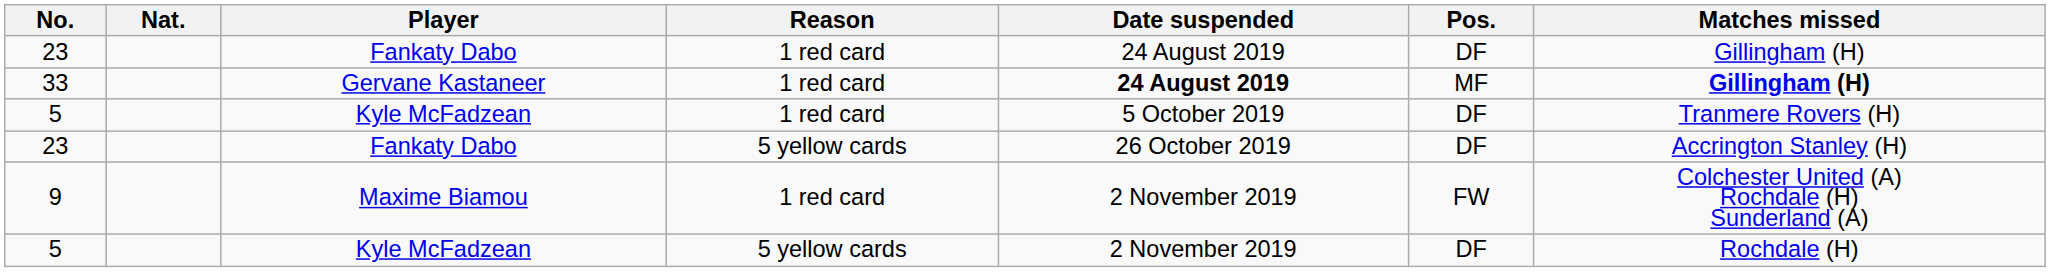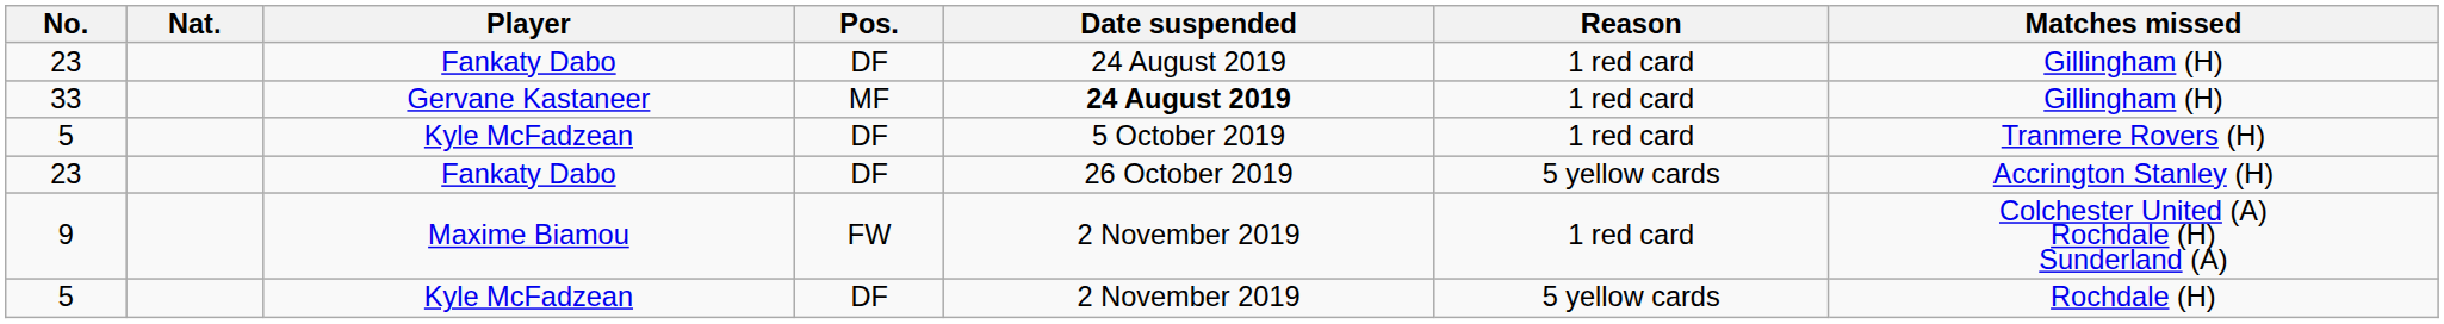columns swapped: Pos. <-> Reason
33 | Matches missed: bold -> normal
